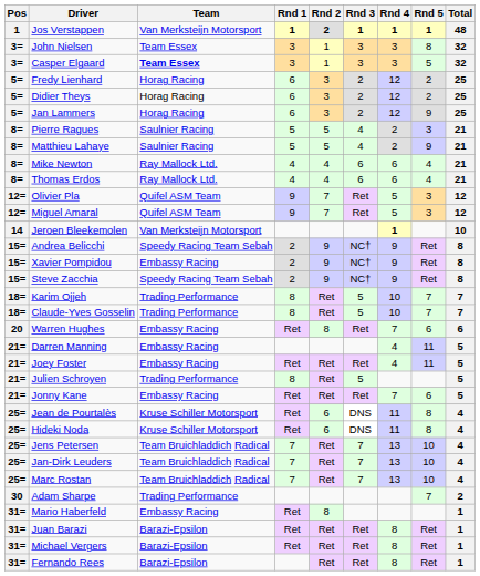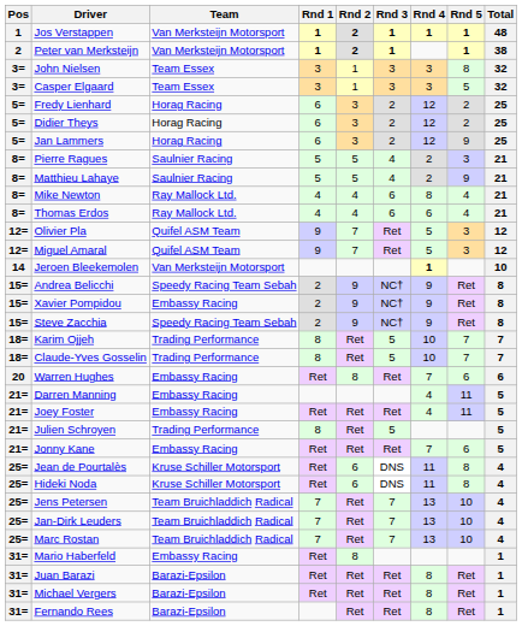+ row: 2 | Peter van Merksteijn | Van Merksteijn Motorsport | 1 | 2 | 1 | 1 | 38
Casper Elgaard | Team: bold -> normal
Mike Newton | Rnd 4: 6 -> 8
- row: 30 | Adam Sharpe | Trading Performance | 7 | 2
